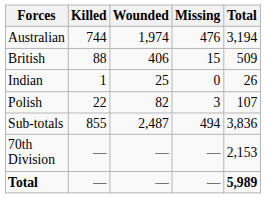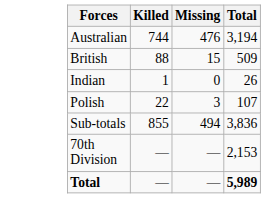- column: Wounded | 1,974 | 406 | 25 | 82 | 2,487 | — | —
